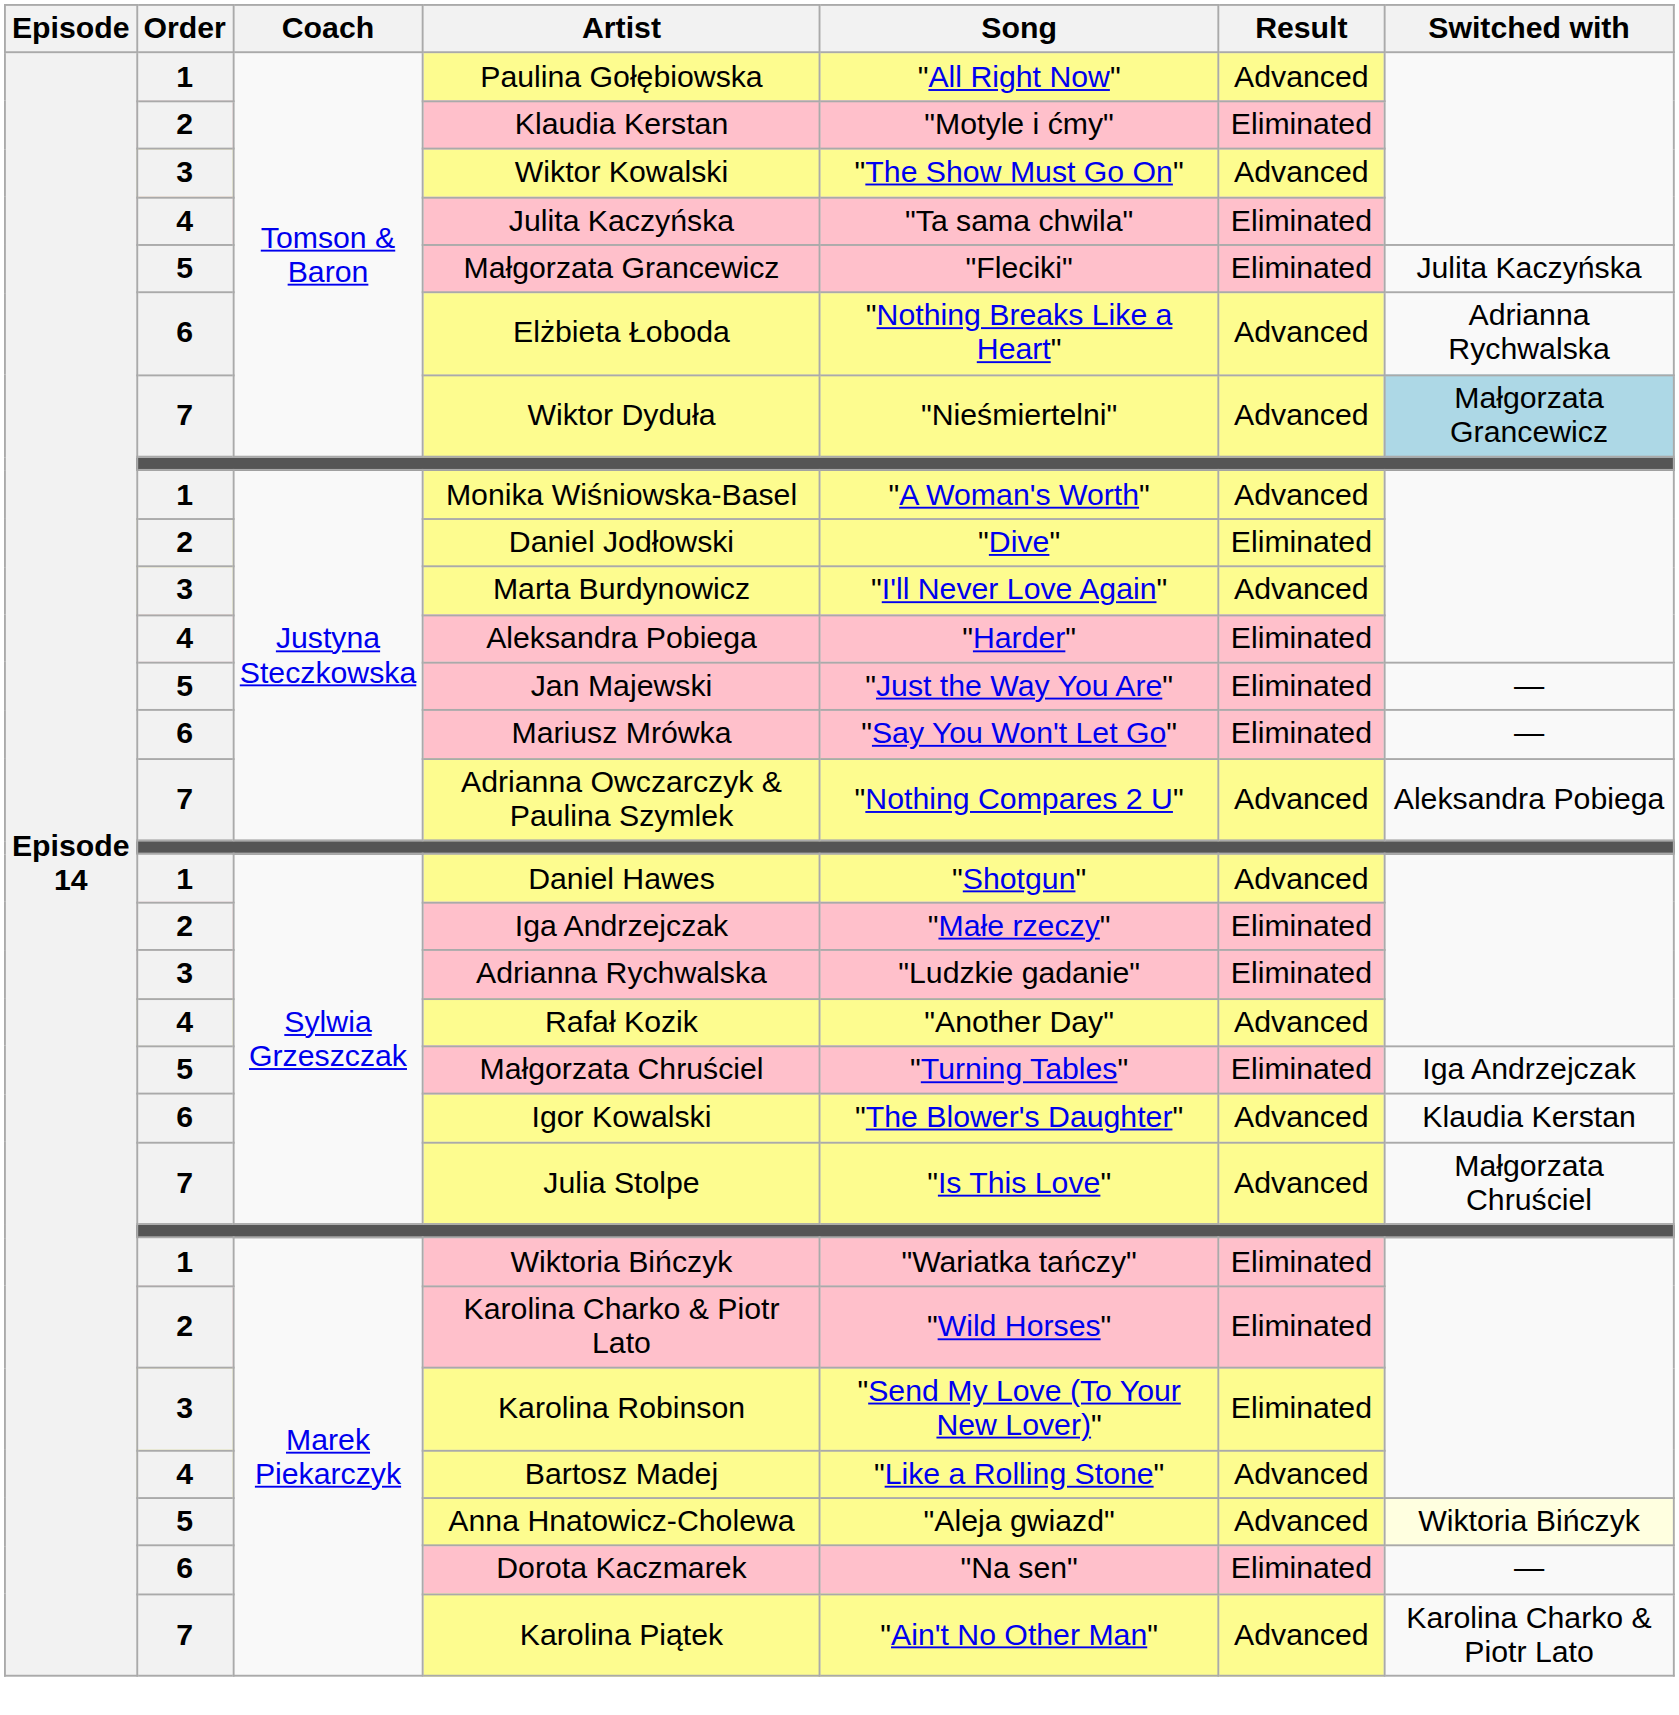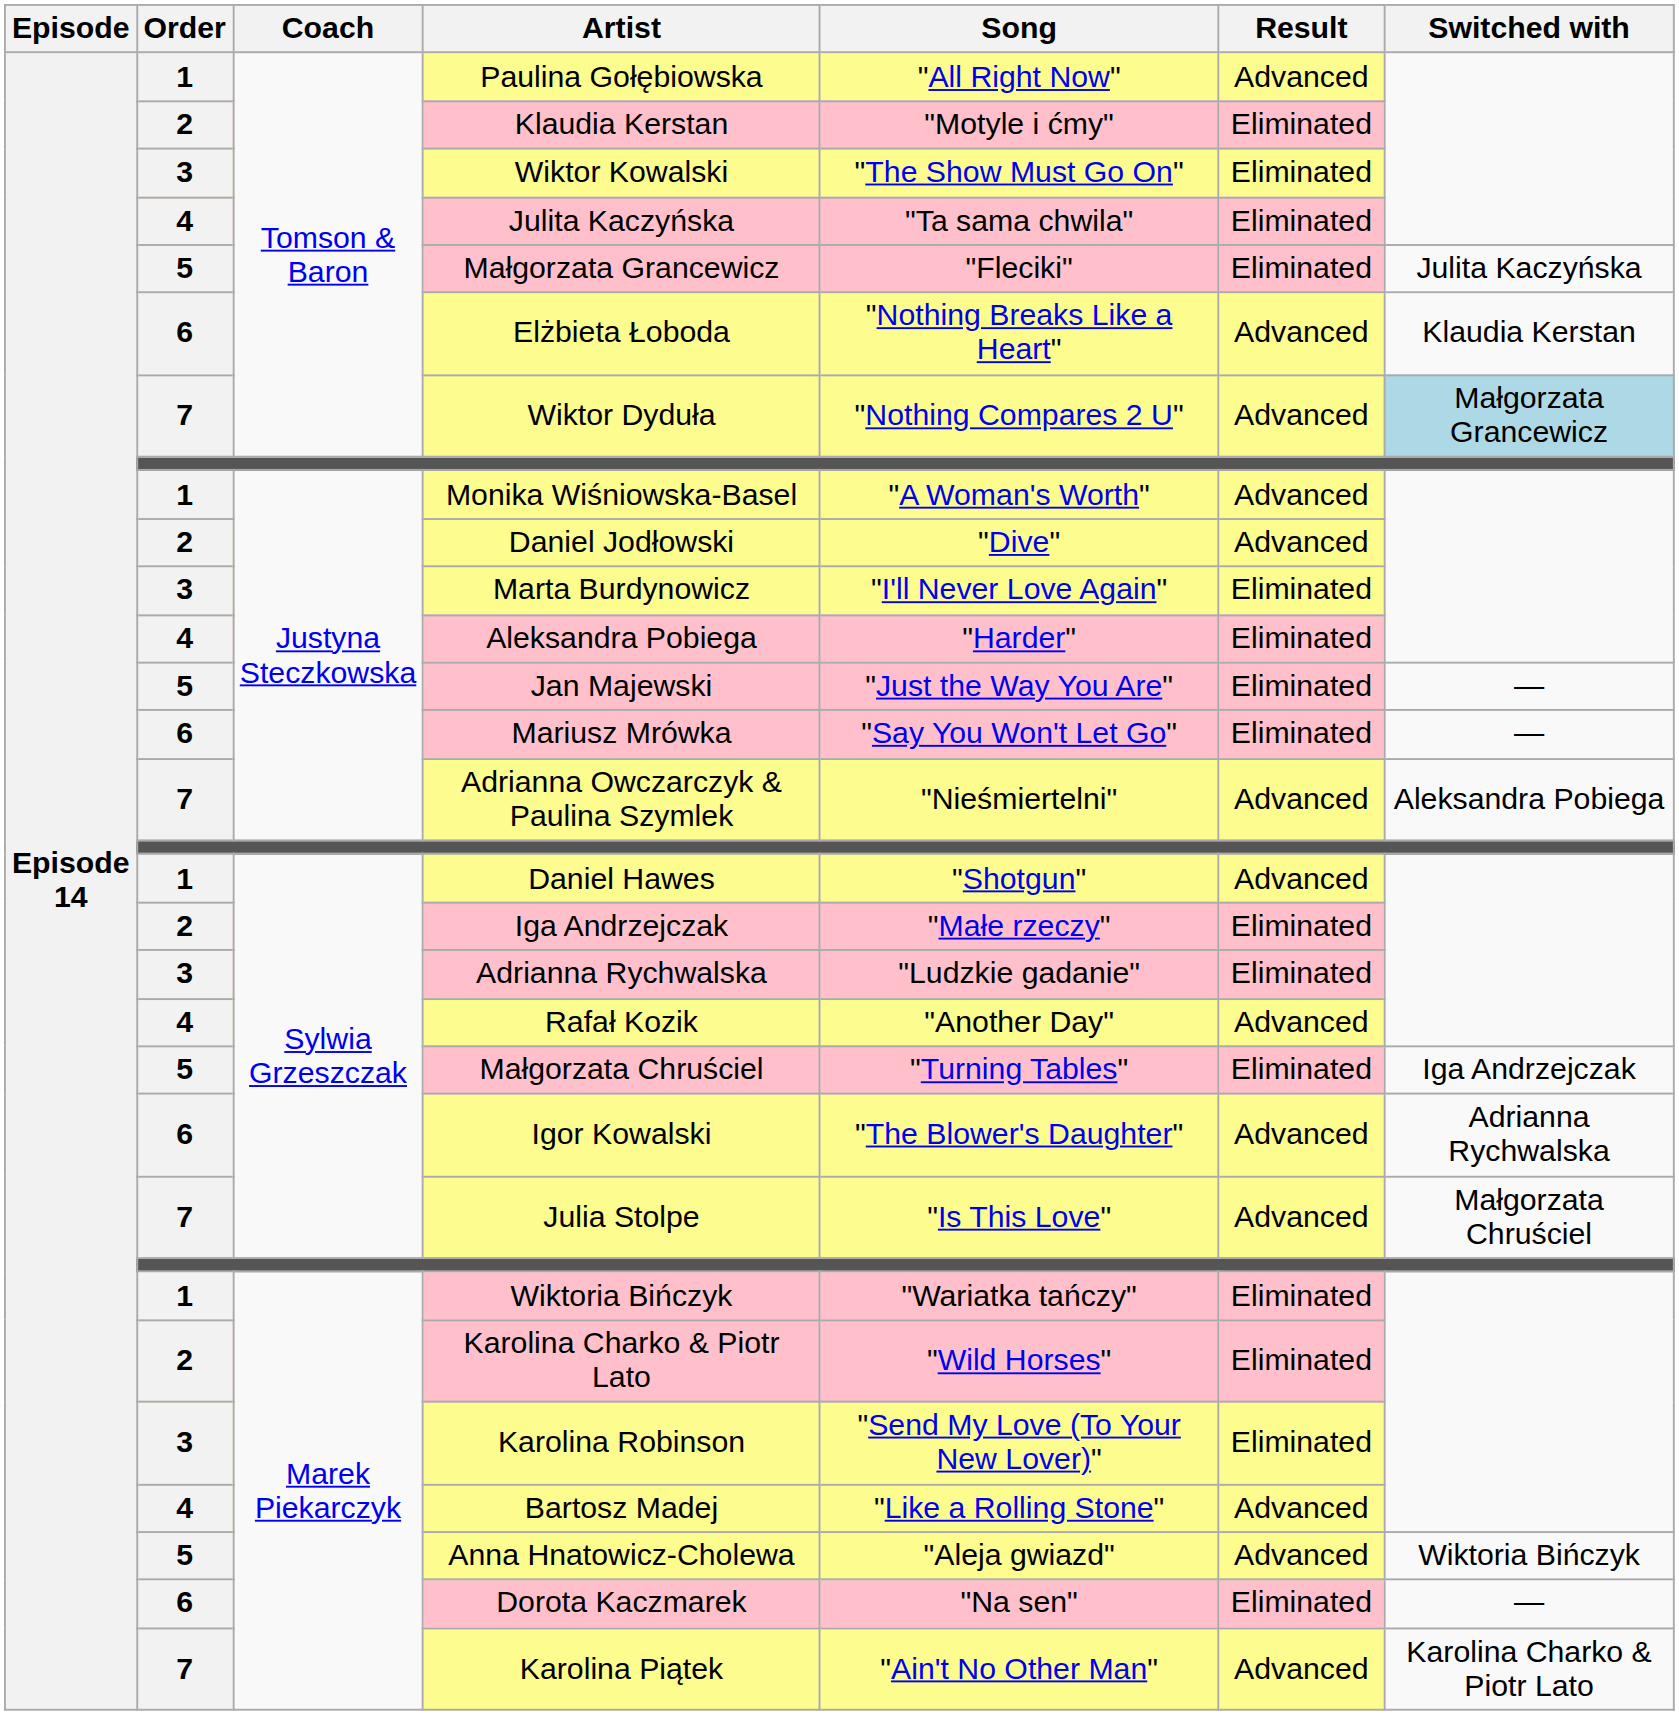Wiktor Kowalski | Result: Advanced -> Eliminated
Elżbieta Łoboda | Switched with: Adrianna Rychwalska -> Klaudia Kerstan
Wiktor Dyduła | Song: "Nieśmiertelni" -> "Nothing Compares 2 U"
Daniel Jodłowski | Result: Eliminated -> Advanced
Marta Burdynowicz | Result: Advanced -> Eliminated
Adrianna Owczarczyk & Paulina Szymlek | Song: "Nothing Compares 2 U" -> "Nieśmiertelni"
Igor Kowalski | Switched with: Klaudia Kerstan -> Adrianna Rychwalska
Anna Hnatowicz-Cholewa | Switched with: lightyellow background -> no background
